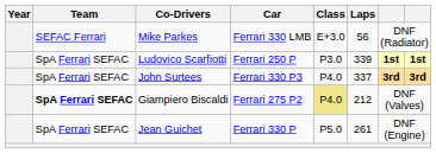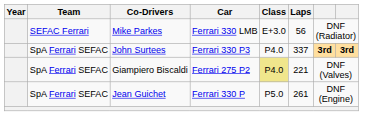- row: SpA Ferrari SEFAC | Ludovico Scarfiotti | Ferrari 250 P | P3.0 | 339 | 1st | 1st
Giampiero Biscaldi | Team: bold -> normal
Giampiero Biscaldi | Laps: 212 -> 221
